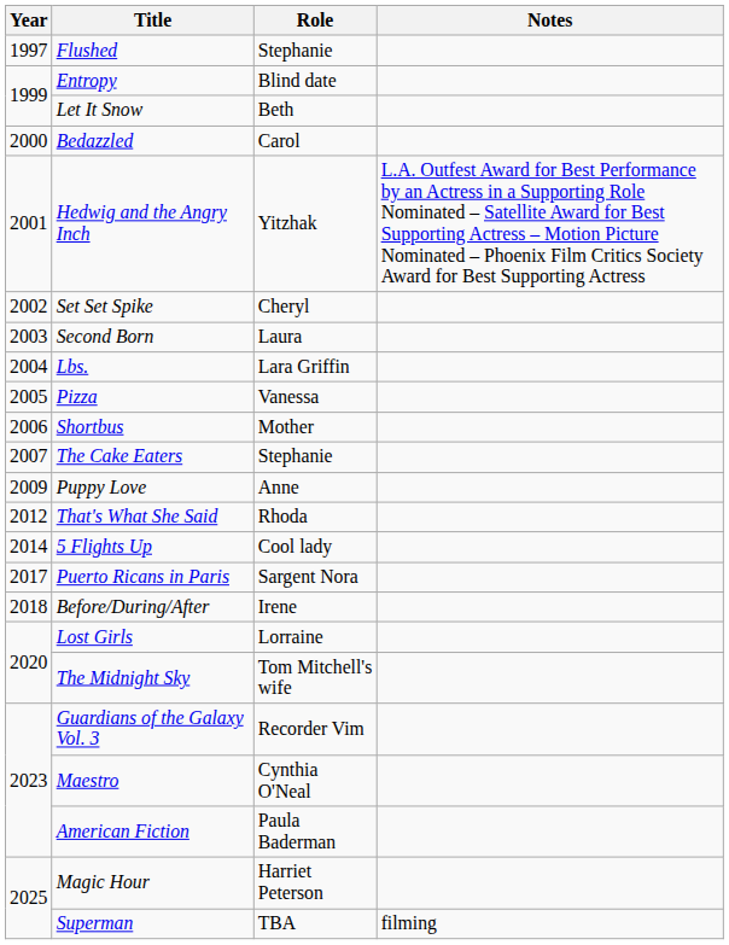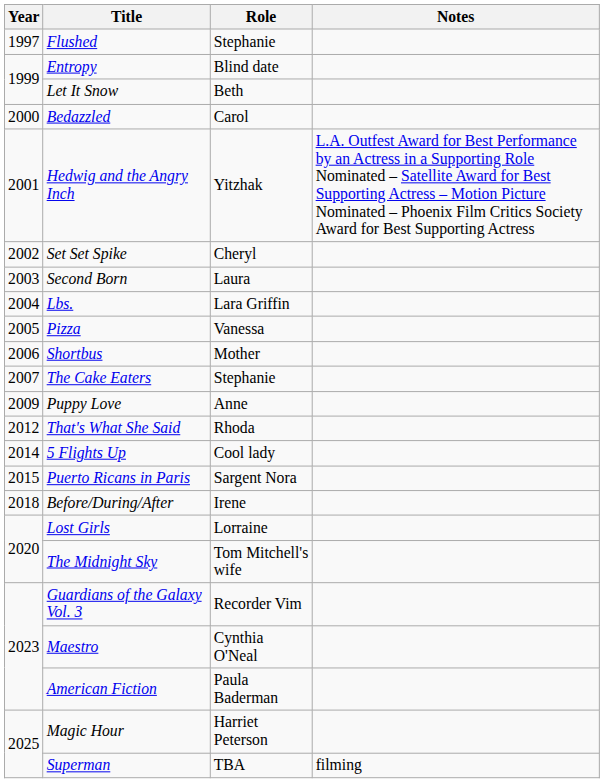Puerto Ricans in Paris | Year: 2017 -> 2015
